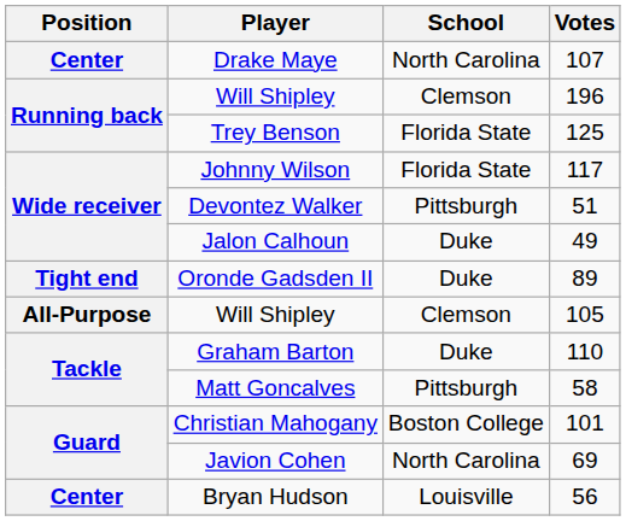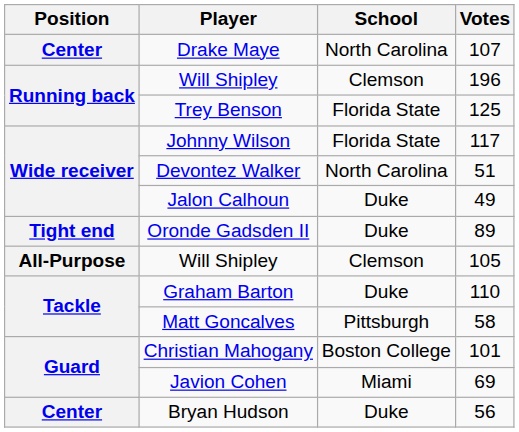Devontez Walker | School: Pittsburgh -> North Carolina
Javion Cohen | School: North Carolina -> Miami
Bryan Hudson | School: Louisville -> Duke
